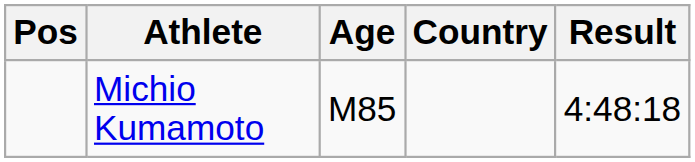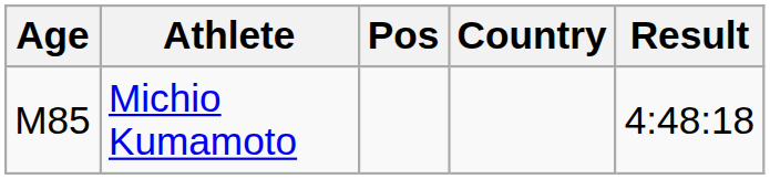columns swapped: Pos <-> Age
